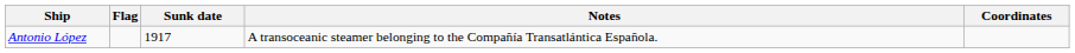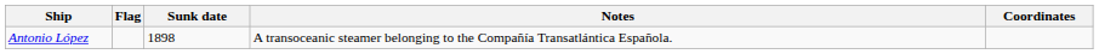Antonio López | Sunk date: 1917 -> 1898
